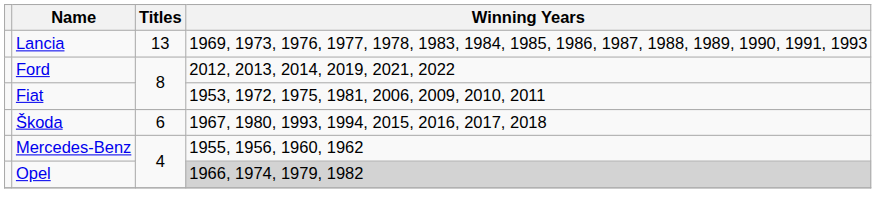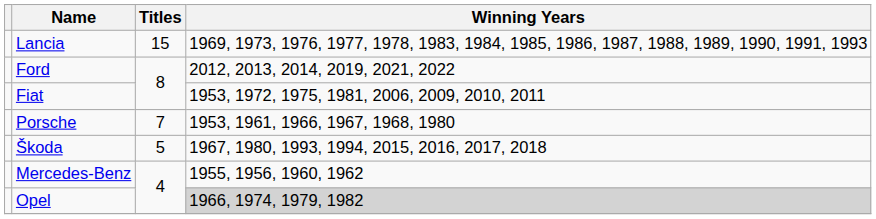Lancia | Titles: 13 -> 15
+ row: Porsche | 7 | 1953, 1961, 1966, 1967, 1968, 1980
Škoda | Titles: 6 -> 5
